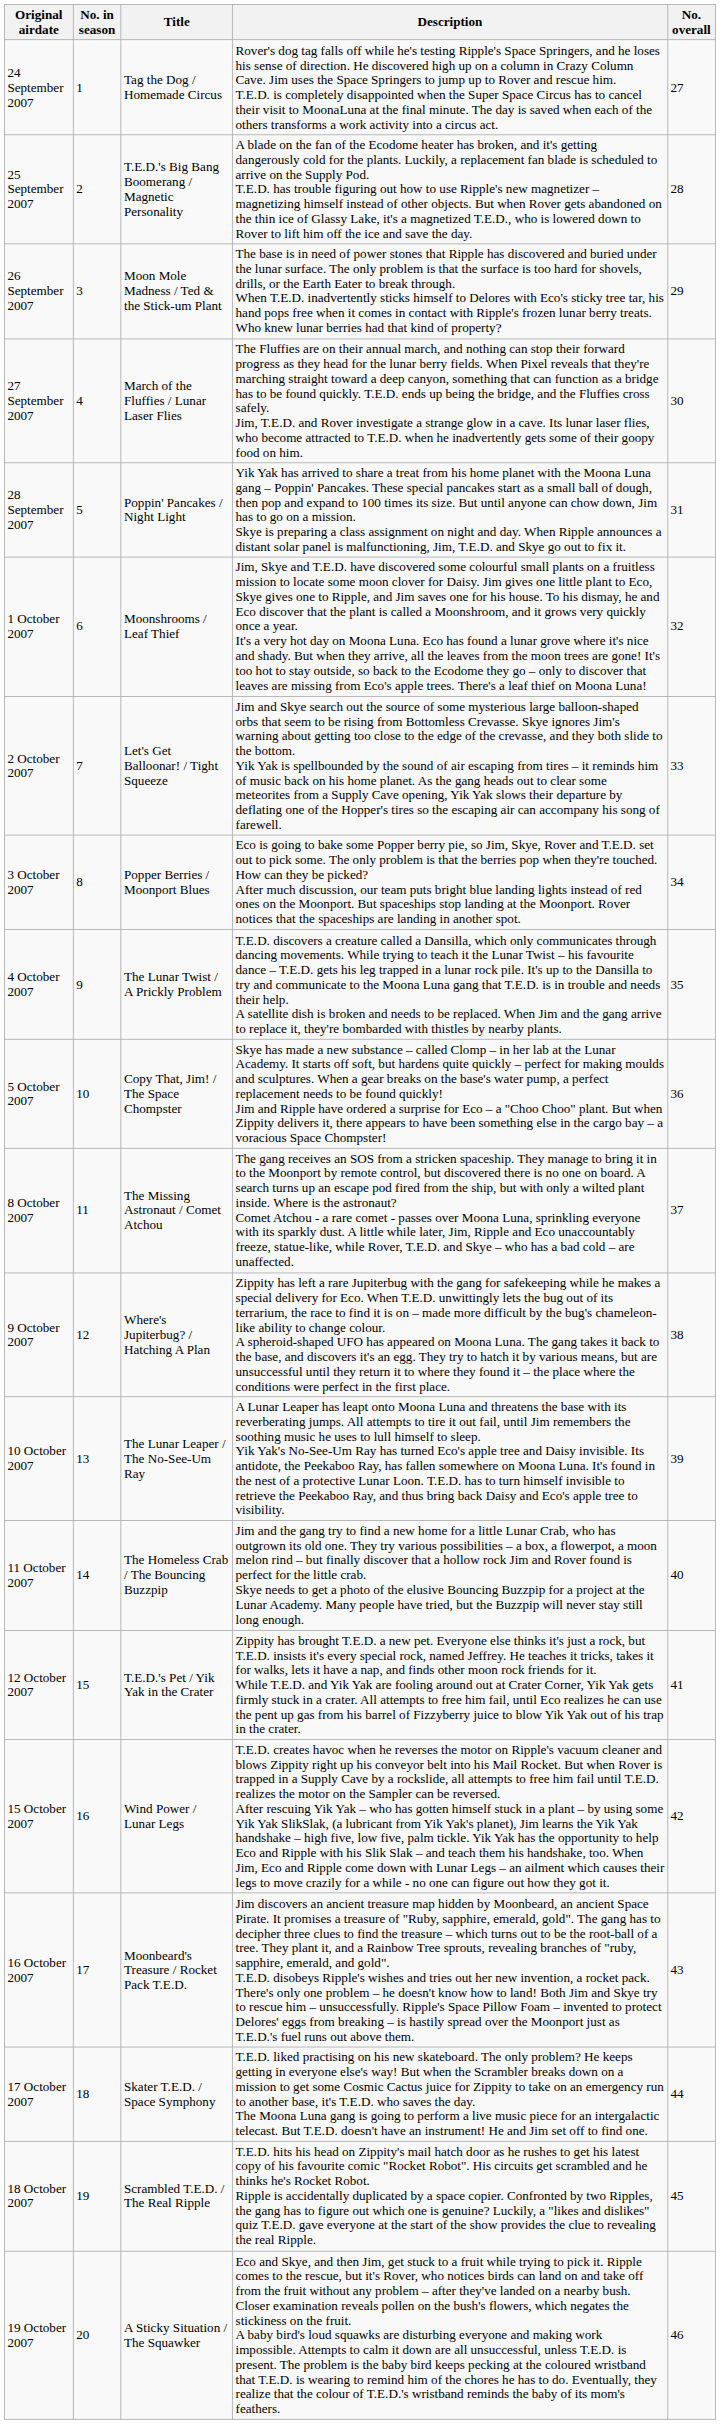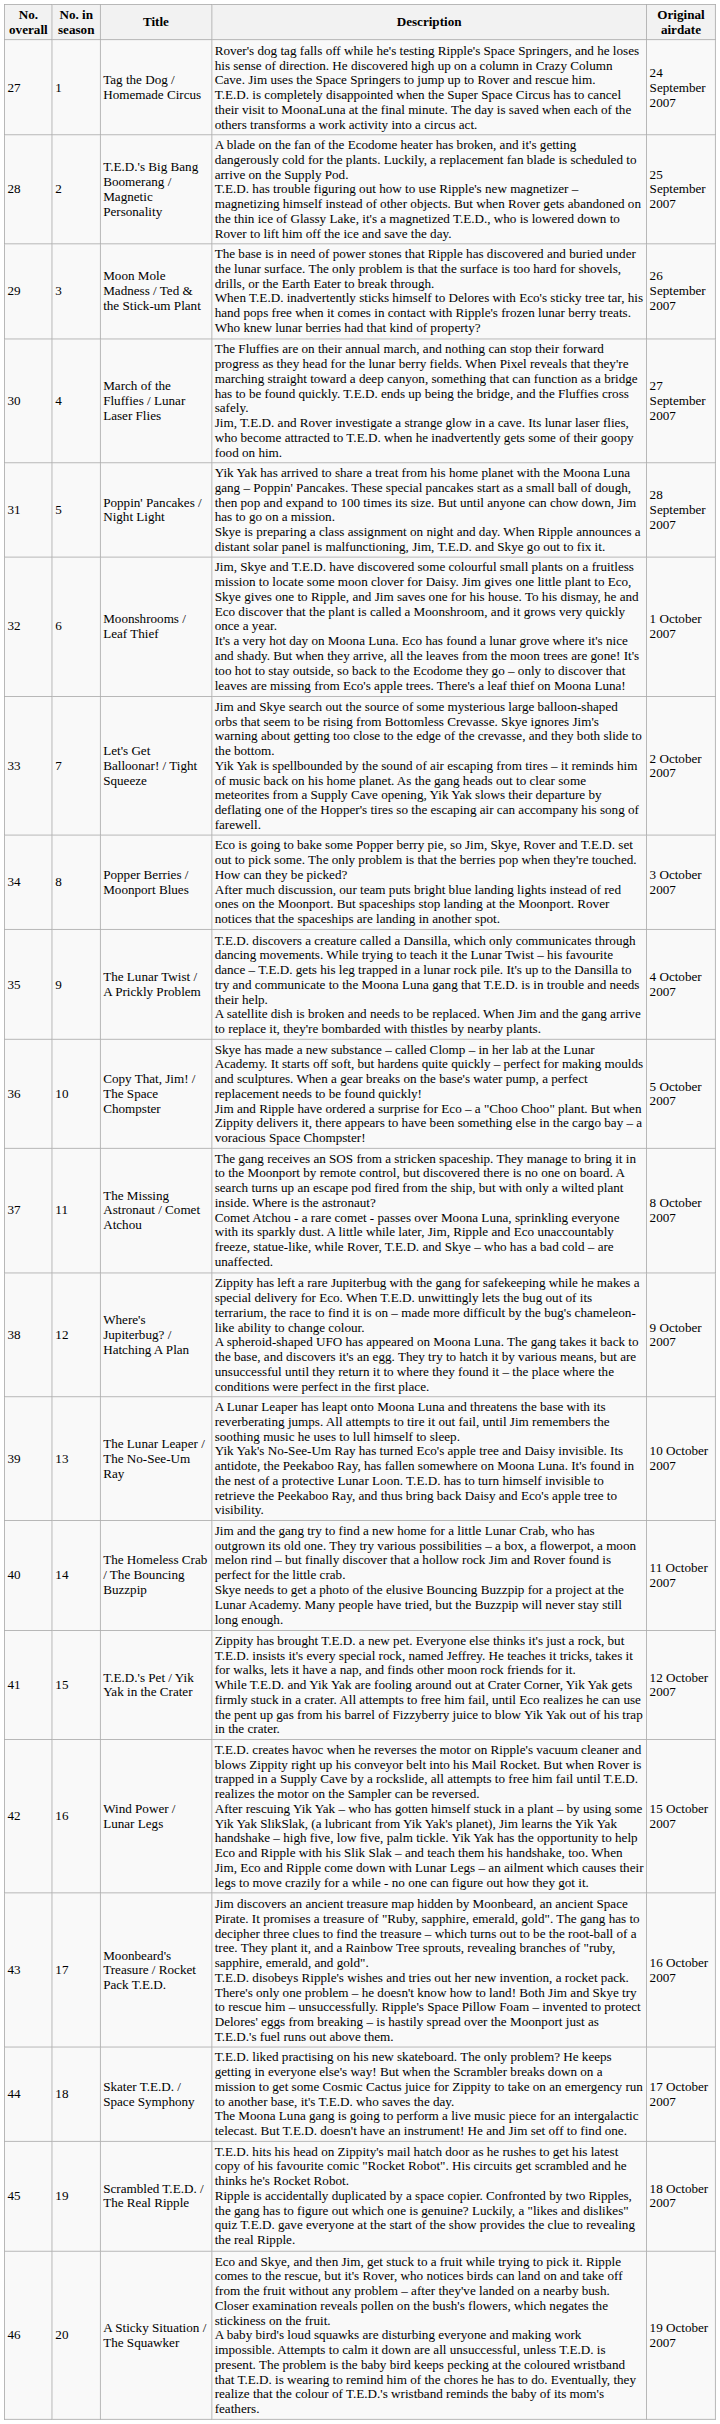columns swapped: No. overall <-> Original airdate
